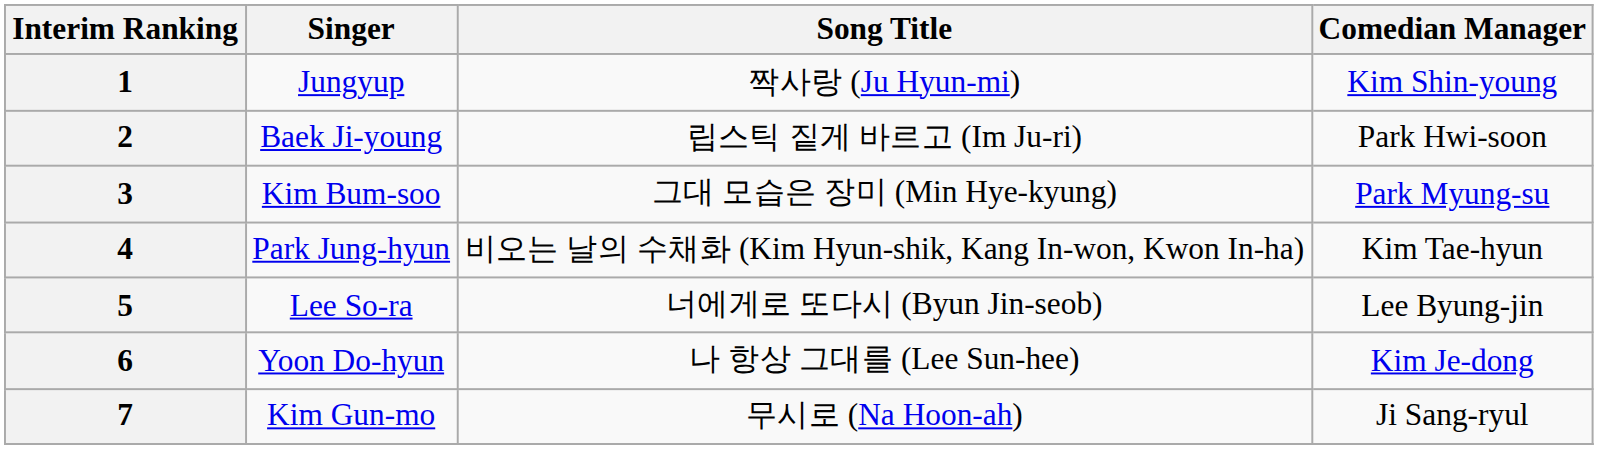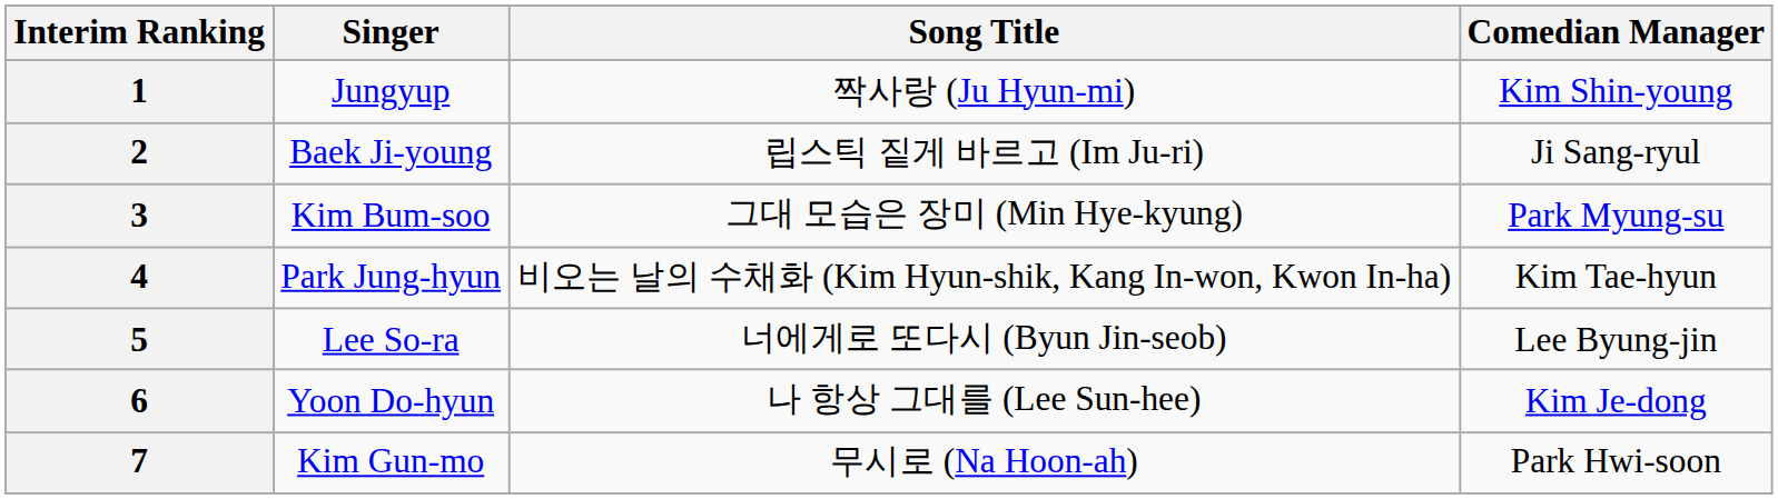2 | Comedian Manager: Park Hwi-soon -> Ji Sang-ryul
7 | Comedian Manager: Ji Sang-ryul -> Park Hwi-soon
